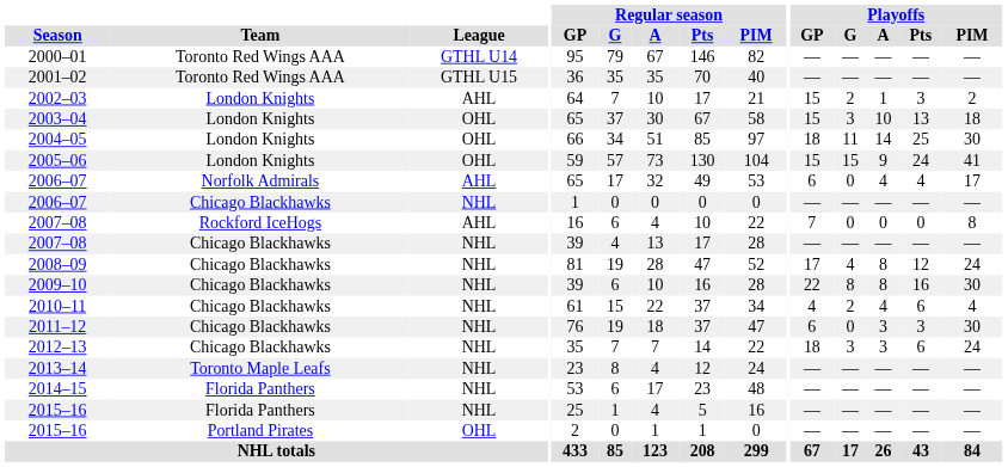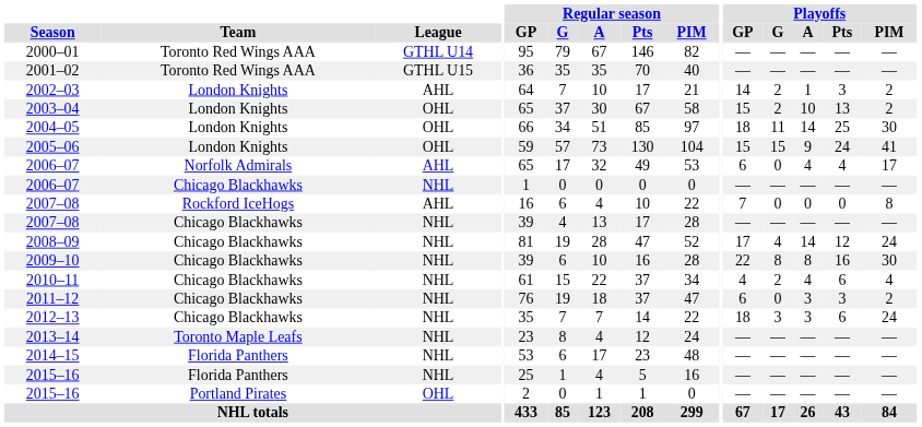2002–03 | Playoffs / GP: 15 -> 14
2003–04 | Playoffs / G: 3 -> 2
2003–04 | Playoffs / PIM: 18 -> 2
2008–09 | Playoffs / A: 8 -> 14
2011–12 | Playoffs / PIM: 30 -> 2
